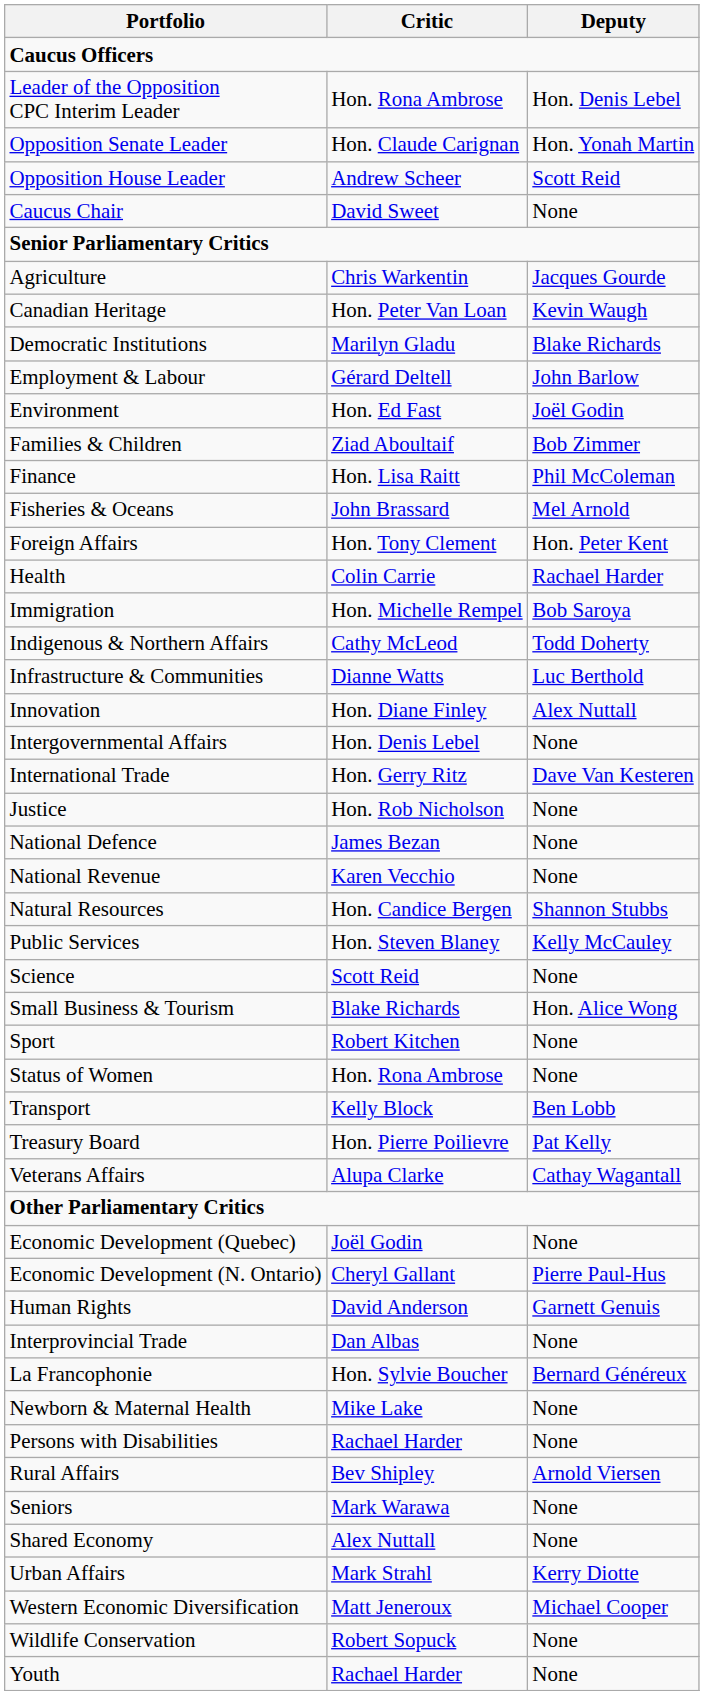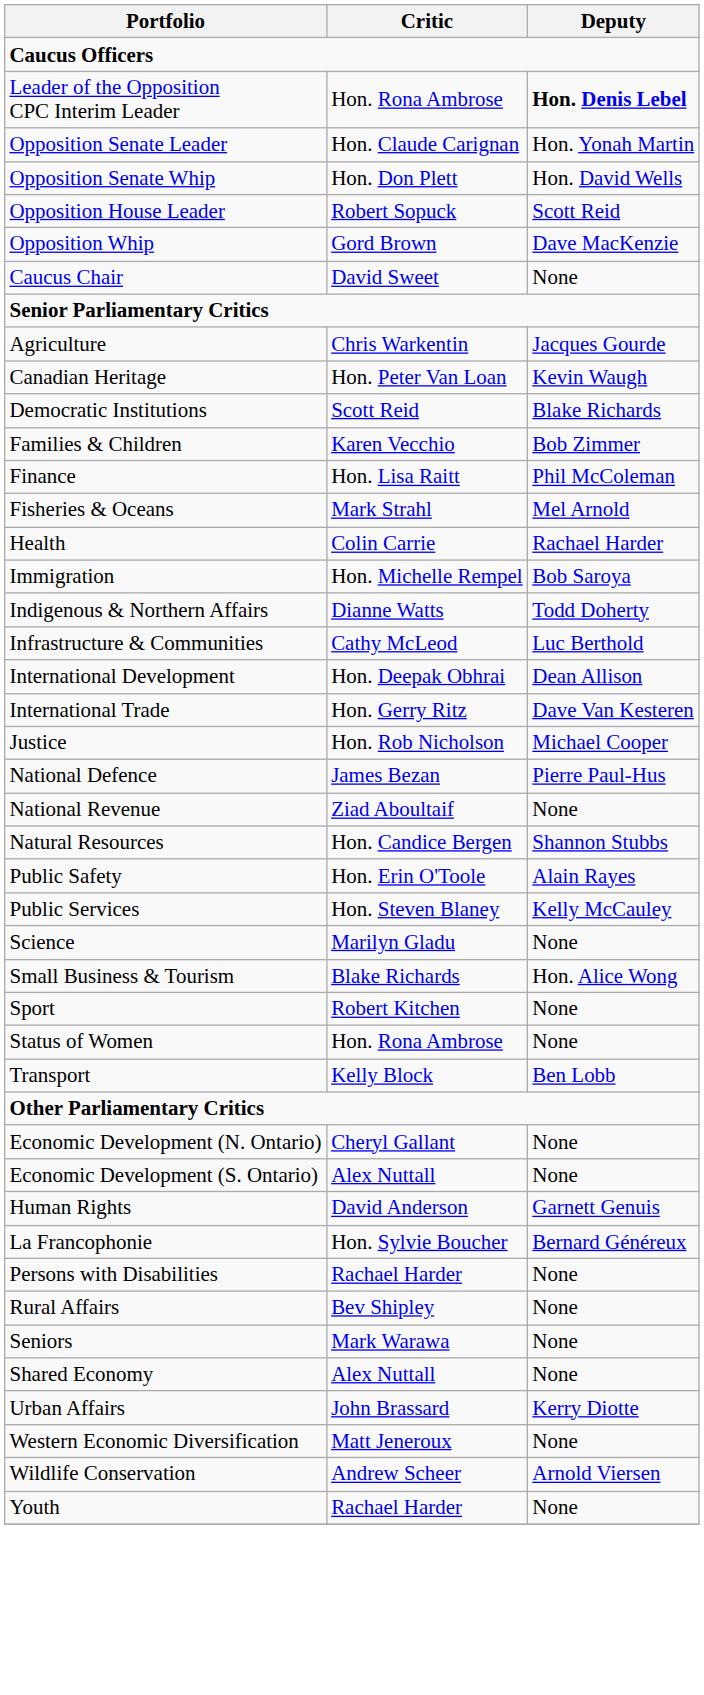Leader of the Opposition CPC Interim Leader | Deputy: normal -> bold
+ row: Opposition Senate Whip | Hon. Don Plett | Hon. David Wells
Opposition House Leader | Critic: Andrew Scheer -> Robert Sopuck
+ row: Opposition Whip | Gord Brown | Dave MacKenzie
Democratic Institutions | Critic: Marilyn Gladu -> Scott Reid
- row: Employment & Labour | Gérard Deltell | John Barlow
- row: Environment | Hon. Ed Fast | Joël Godin
Families & Children | Critic: Ziad Aboultaif -> Karen Vecchio
Fisheries & Oceans | Critic: John Brassard -> Mark Strahl
- row: Foreign Affairs | Hon. Tony Clement | Hon. Peter Kent
Indigenous & Northern Affairs | Critic: Cathy McLeod -> Dianne Watts
Infrastructure & Communities | Critic: Dianne Watts -> Cathy McLeod
- row: Innovation | Hon. Diane Finley | Alex Nuttall
- row: Intergovernmental Affairs | Hon. Denis Lebel | None
+ row: International Development | Hon. Deepak Obhrai | Dean Allison
Justice | Deputy: None -> Michael Cooper
National Defence | Deputy: None -> Pierre Paul-Hus
National Revenue | Critic: Karen Vecchio -> Ziad Aboultaif
+ row: Public Safety | Hon. Erin O'Toole | Alain Rayes
Science | Critic: Scott Reid -> Marilyn Gladu
- row: Treasury Board | Hon. Pierre Poilievre | Pat Kelly
- row: Veterans Affairs | Alupa Clarke | Cathay Wagantall
- row: Economic Development (Quebec) | Joël Godin | None
Economic Development (N. Ontario) | Deputy: Pierre Paul-Hus -> None
+ row: Economic Development (S. Ontario) | Alex Nuttall | None
- row: Interprovincial Trade | Dan Albas | None
- row: Newborn & Maternal Health | Mike Lake | None
Rural Affairs | Deputy: Arnold Viersen -> None
Urban Affairs | Critic: Mark Strahl -> John Brassard
Western Economic Diversification | Deputy: Michael Cooper -> None
Wildlife Conservation | Critic: Robert Sopuck -> Andrew Scheer
Wildlife Conservation | Deputy: None -> Arnold Viersen
